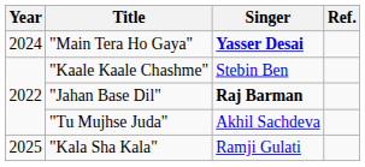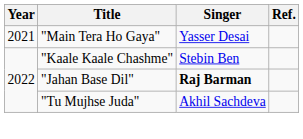"Main Tera Ho Gaya" | Year: 2024 -> 2021
"Main Tera Ho Gaya" | Singer: bold -> normal
- row: 2025 | "Kala Sha Kala" | Ramji Gulati
